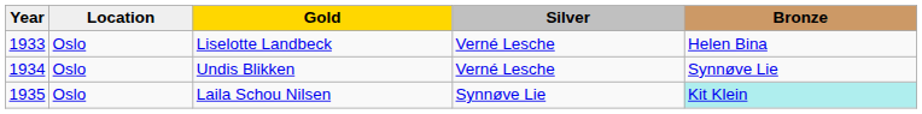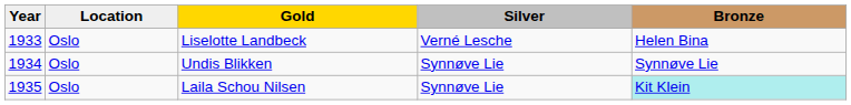Undis Blikken | Silver: Verné Lesche -> Synnøve Lie
